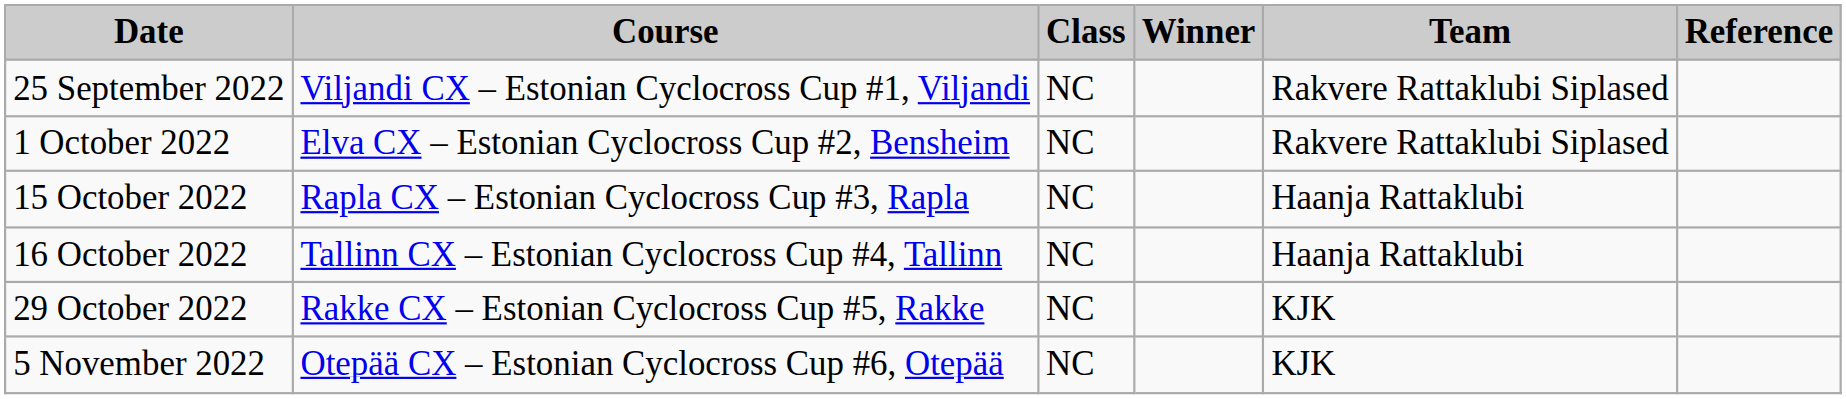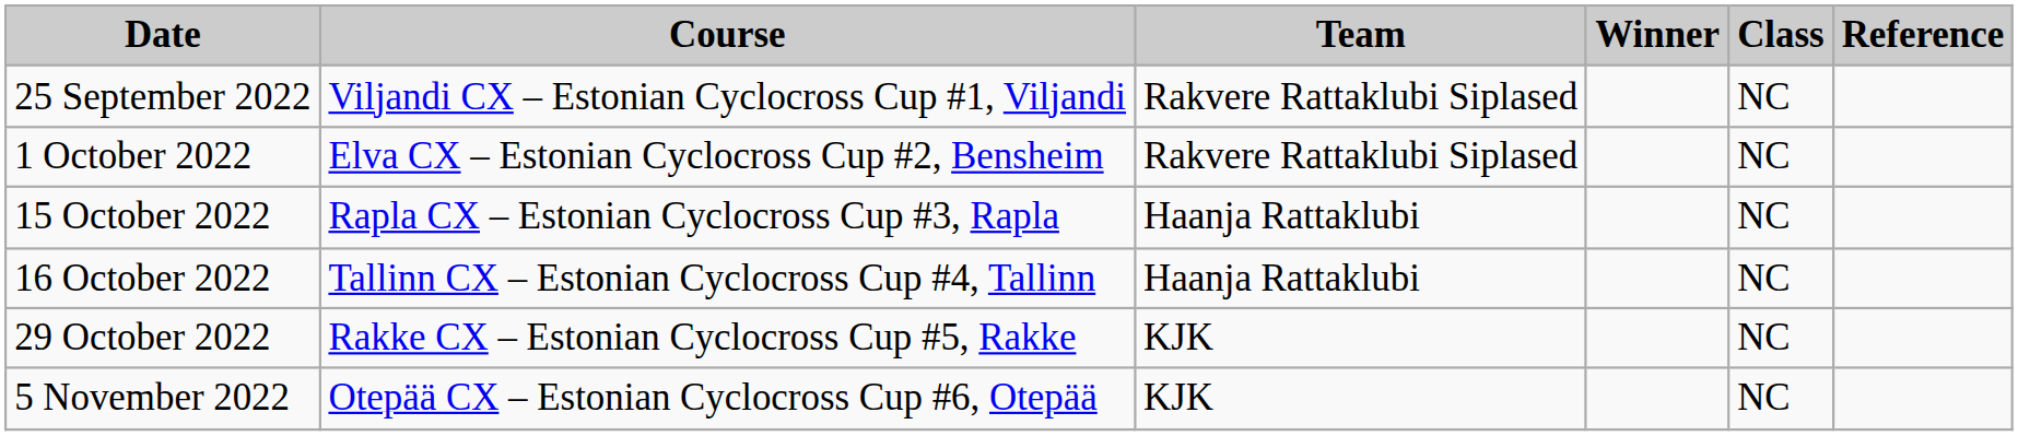columns swapped: Class <-> Team
